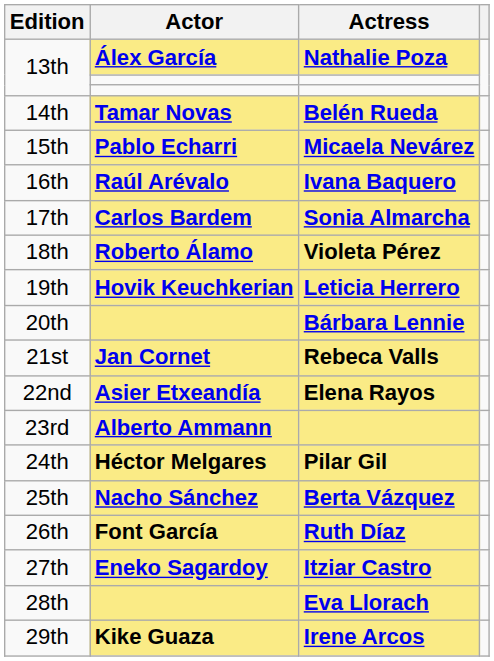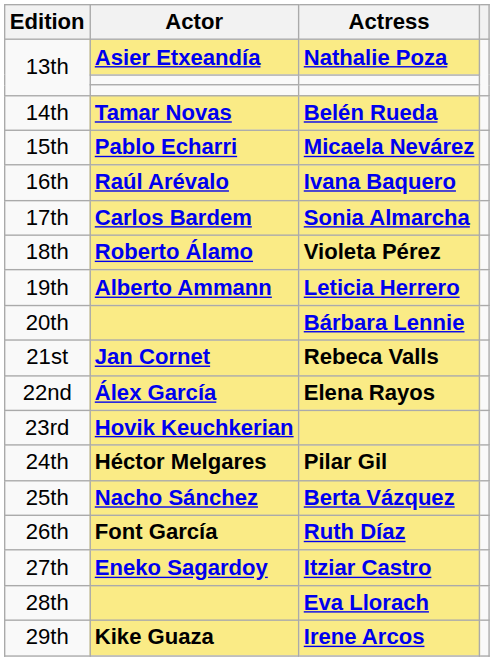13th / Nathalie Poza | Actor: Álex García -> Asier Etxeandía
19th | Actor: Hovik Keuchkerian -> Alberto Ammann
22nd | Actor: Asier Etxeandía -> Álex García
23rd | Actor: Alberto Ammann -> Hovik Keuchkerian
